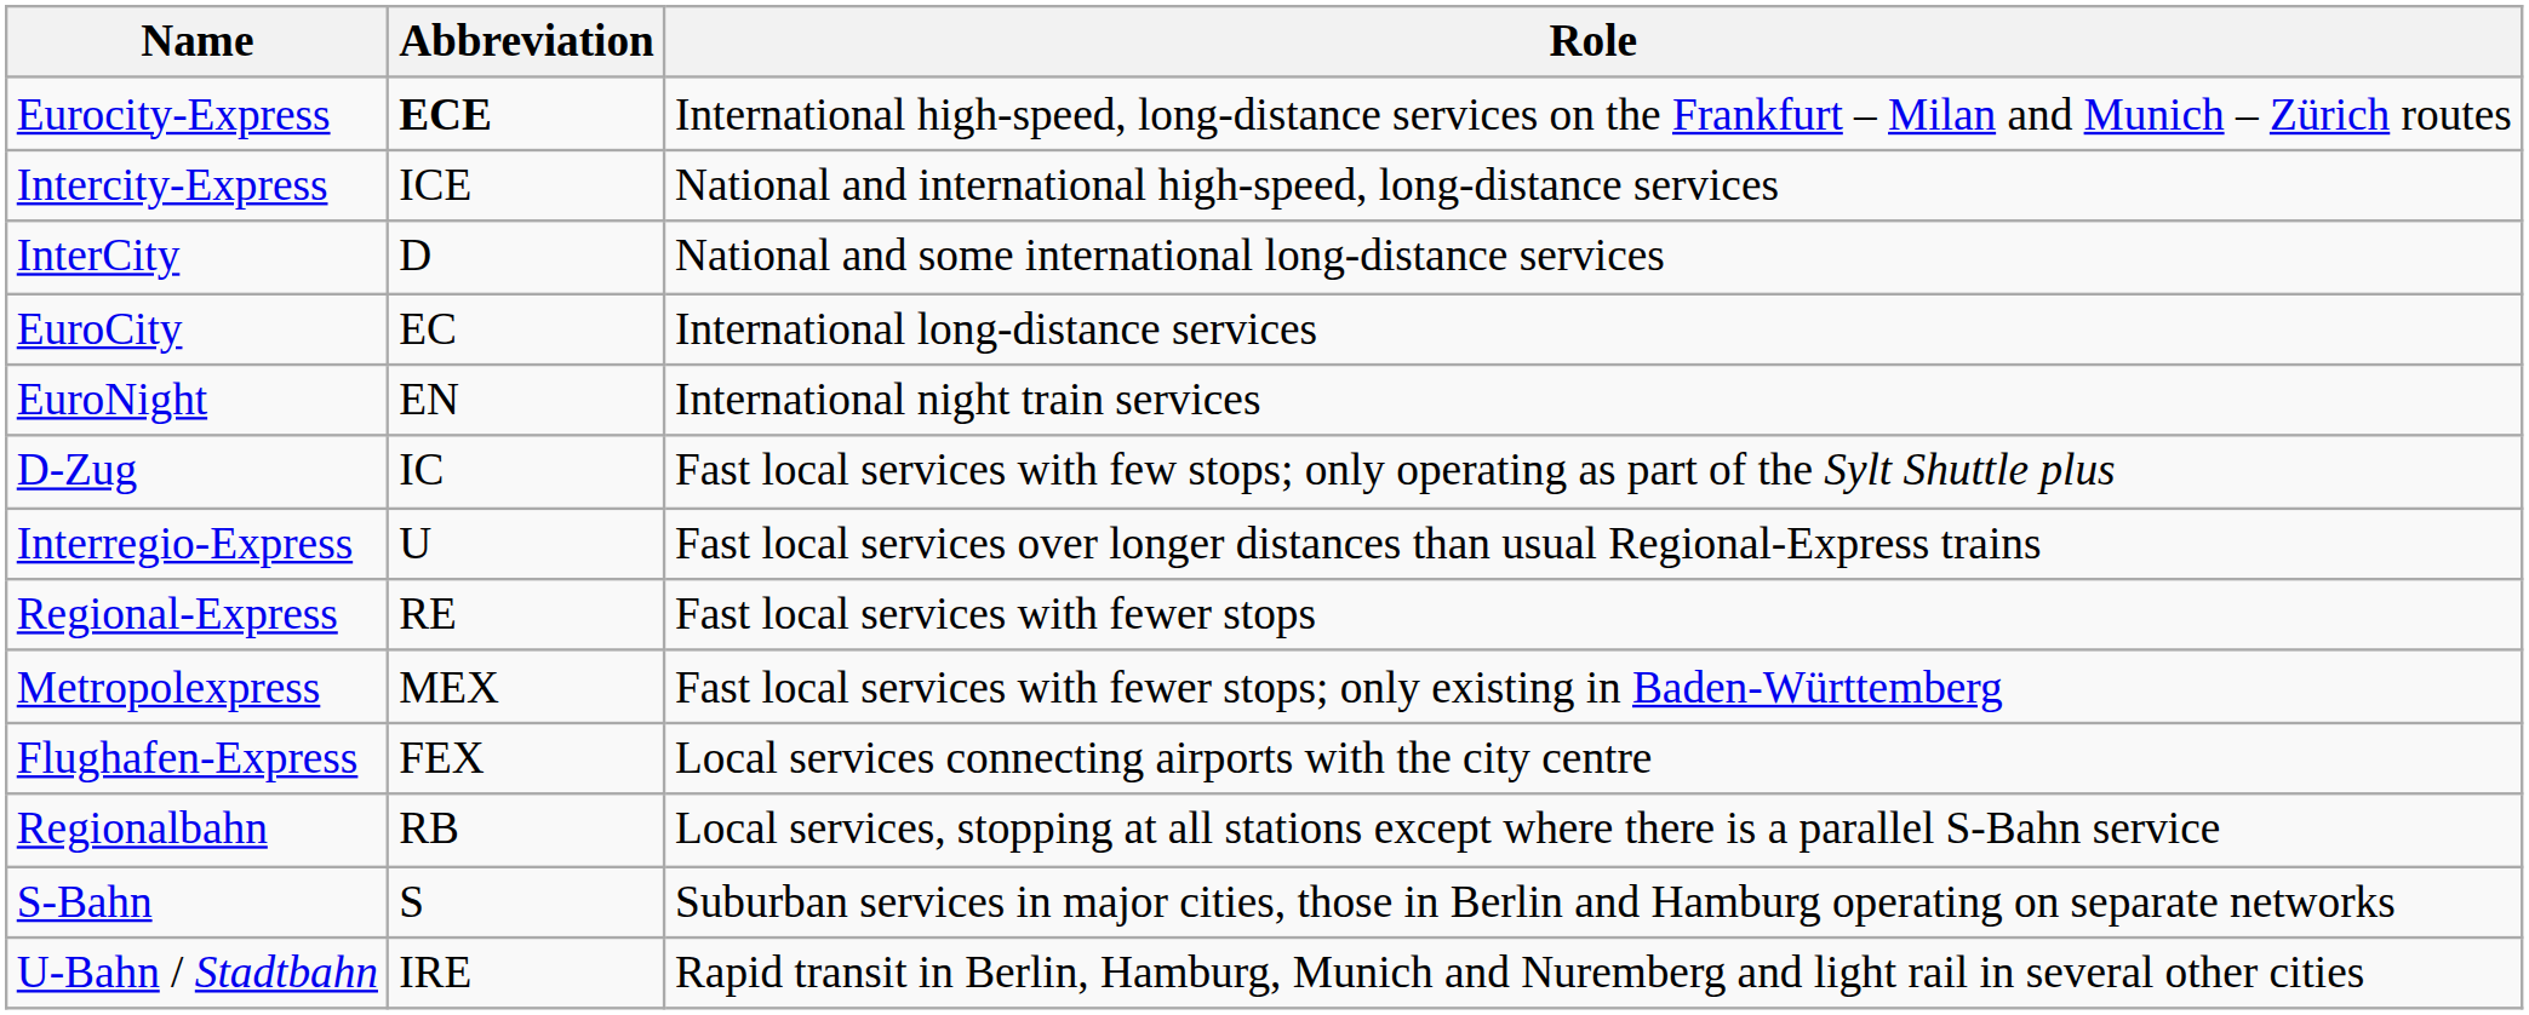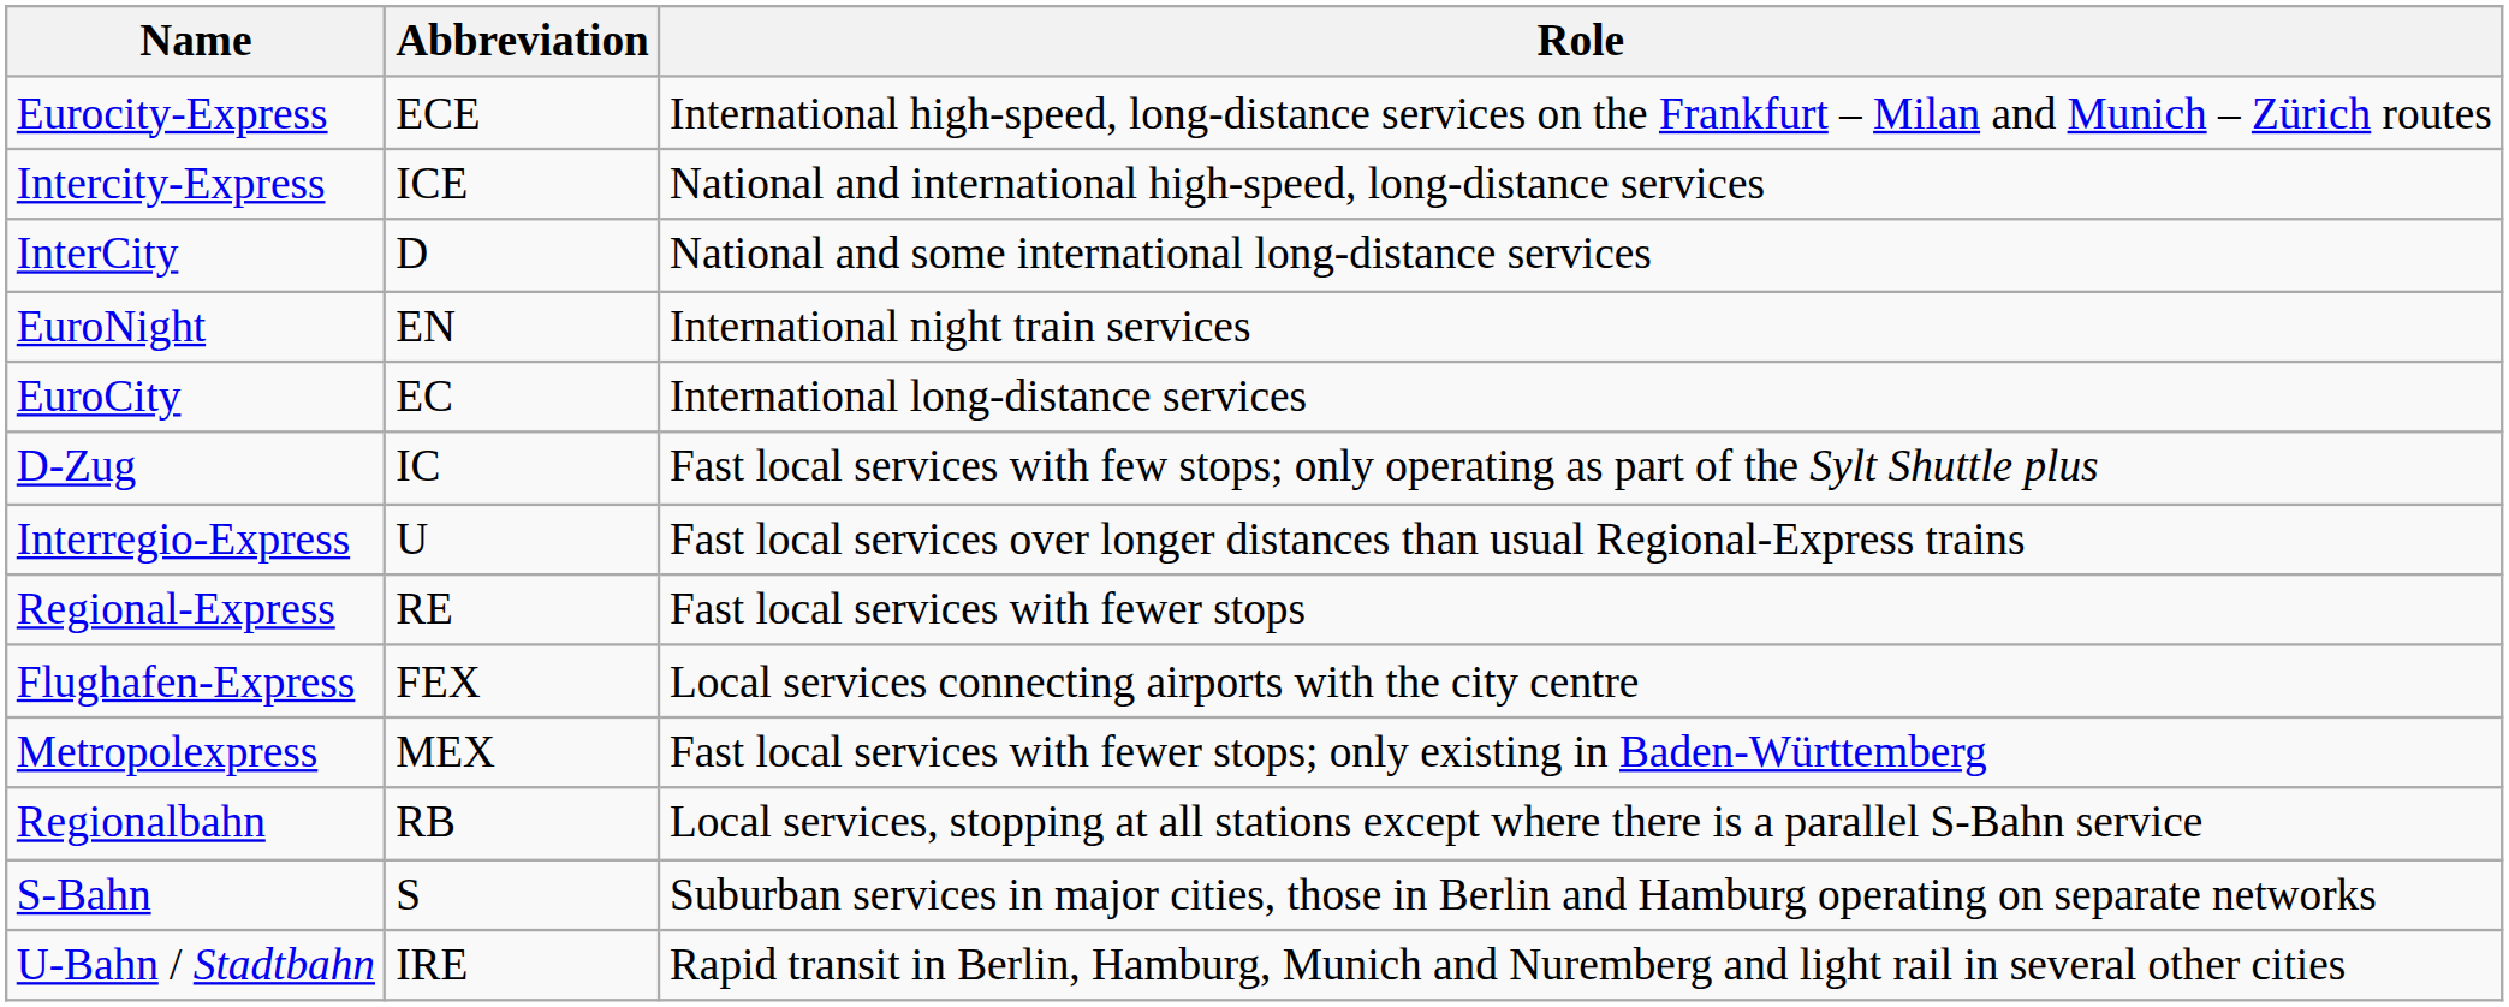Eurocity-Express | Abbreviation: bold -> normal
rows swapped: EuroCity <-> EuroNight
rows swapped: Flughafen-Express <-> Metropolexpress
